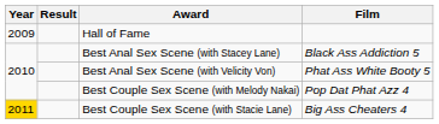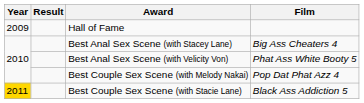Best Anal Sex Scene (with Stacey Lane) | Film: Black Ass Addiction 5 -> Big Ass Cheaters 4
Best Couple Sex Scene (with Stacie Lane) | Film: Big Ass Cheaters 4 -> Black Ass Addiction 5
